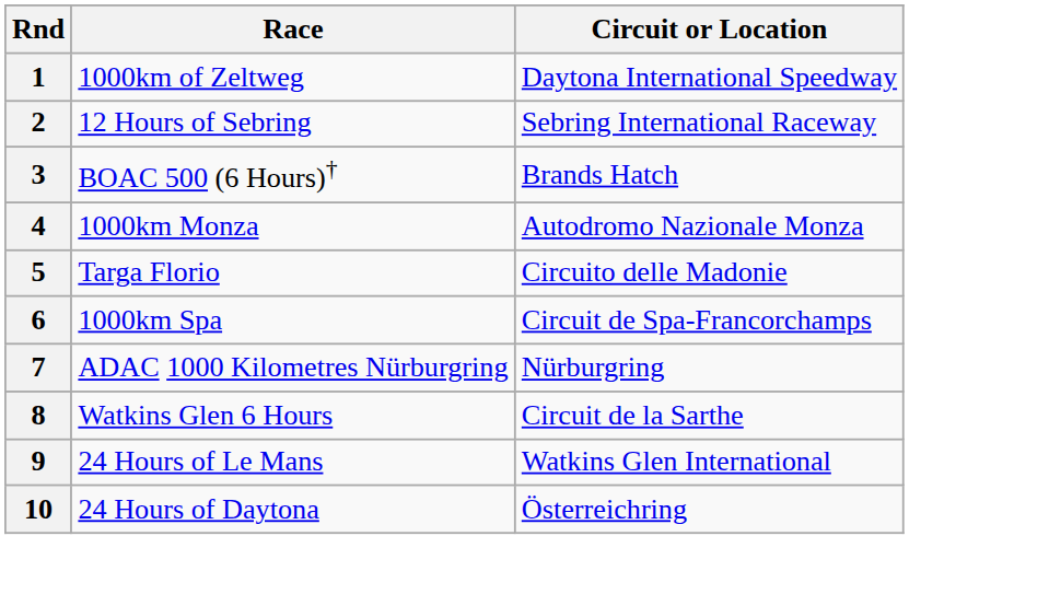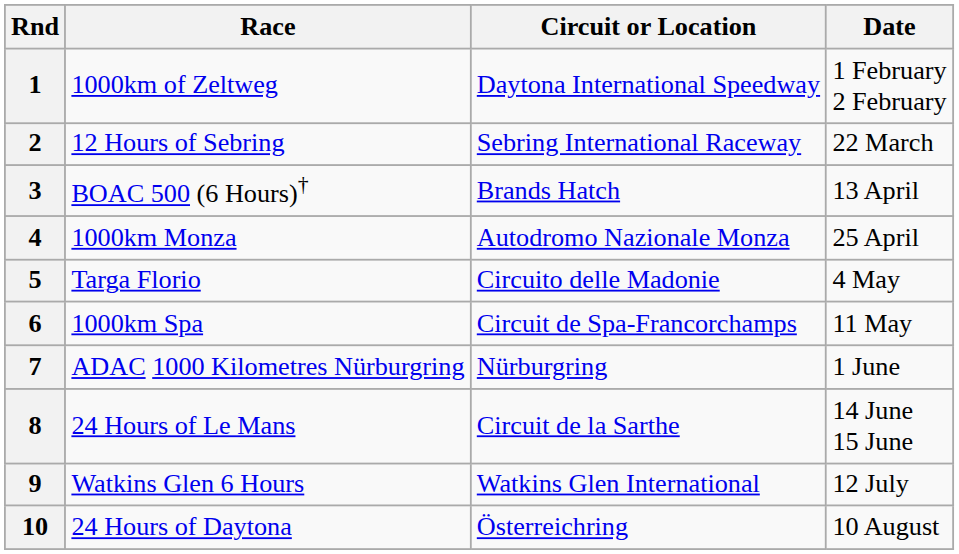+ column: Date | 1 February 2 February | 22 March | 13 April | 25 April | 4 May | 11 May | 1 June | 14 June 15 June | 12 July | 10 August
8 | Race: Watkins Glen 6 Hours -> 24 Hours of Le Mans
9 | Race: 24 Hours of Le Mans -> Watkins Glen 6 Hours
